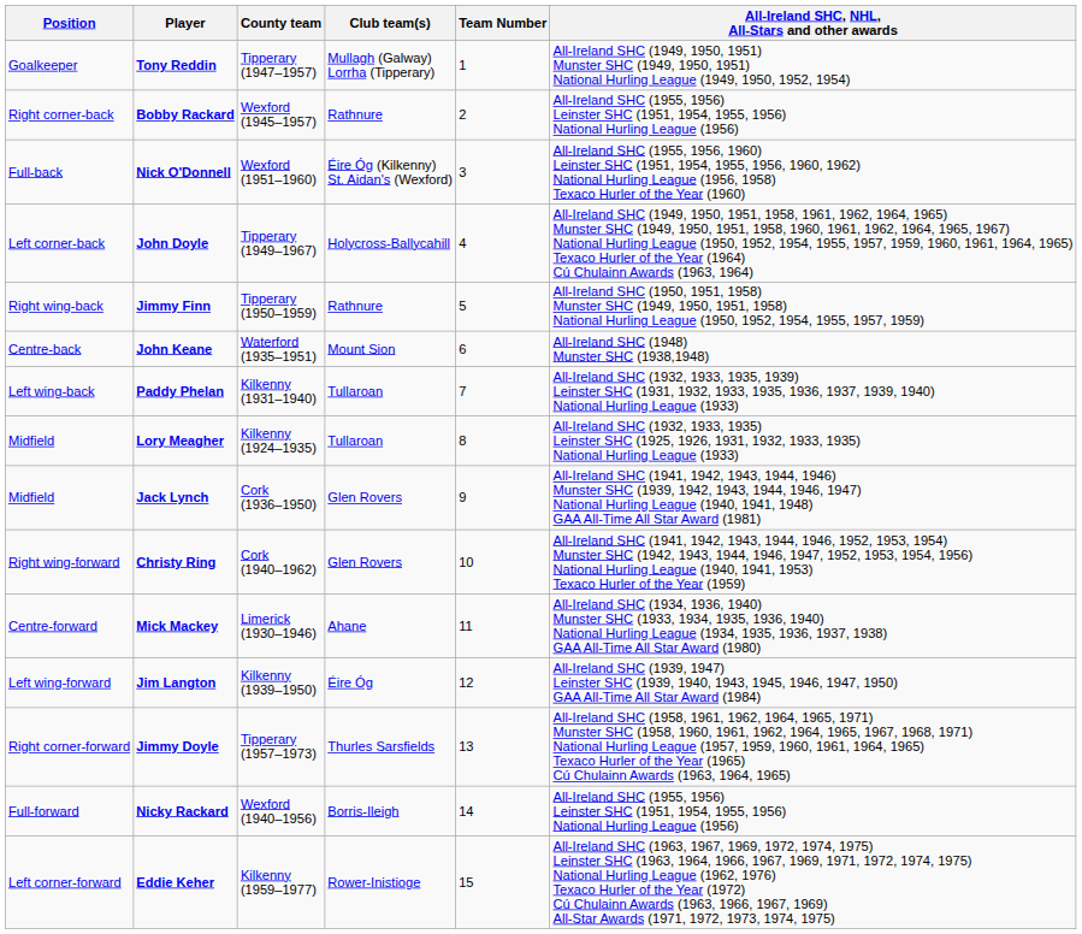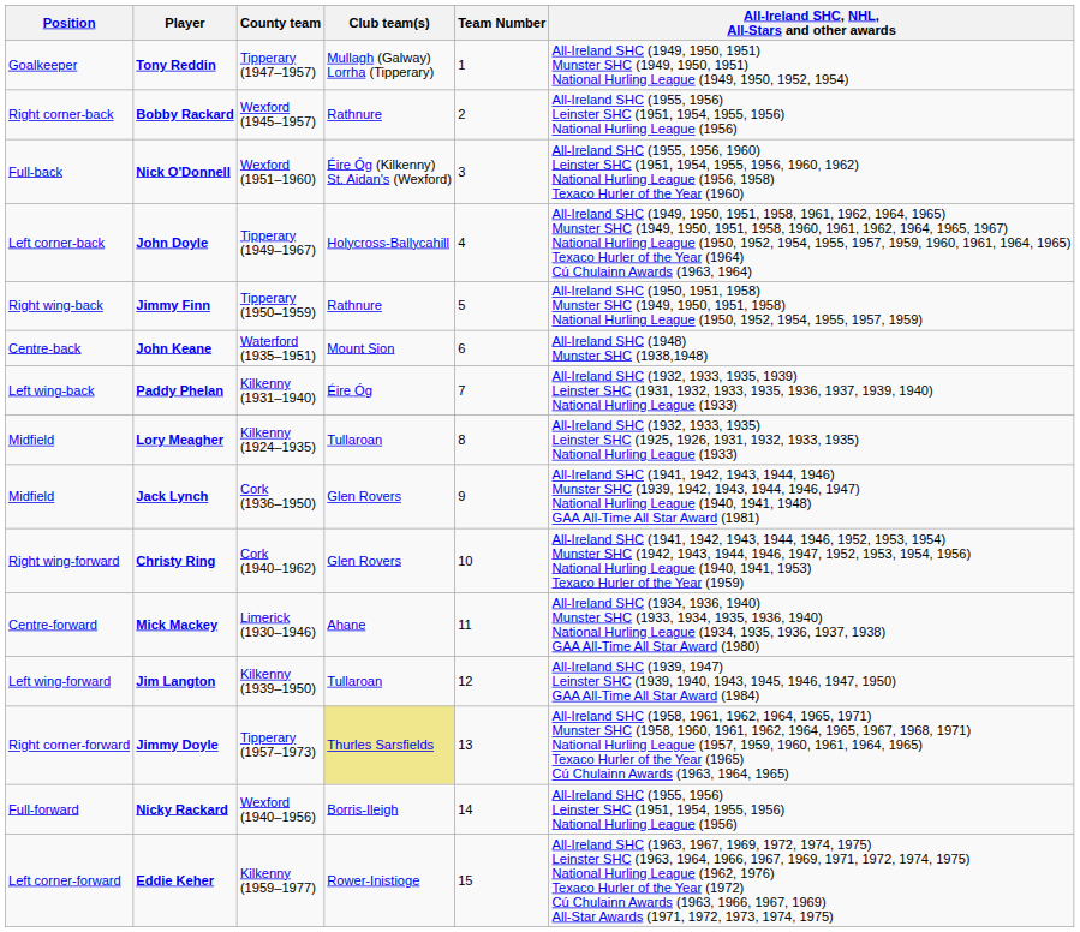Paddy Phelan | Club team(s): Tullaroan -> Éire Óg
Jim Langton | Club team(s): Éire Óg -> Tullaroan
Jimmy Doyle | Club team(s): no background -> khaki background
